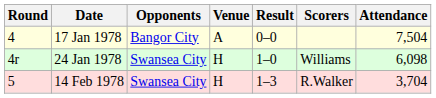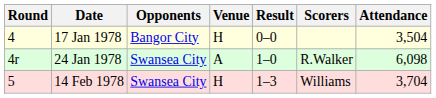17 Jan 1978 | Venue: A -> H
17 Jan 1978 | Attendance: 7,504 -> 3,504
24 Jan 1978 | Venue: H -> A
24 Jan 1978 | Scorers: Williams -> R.Walker
14 Feb 1978 | Scorers: R.Walker -> Williams
